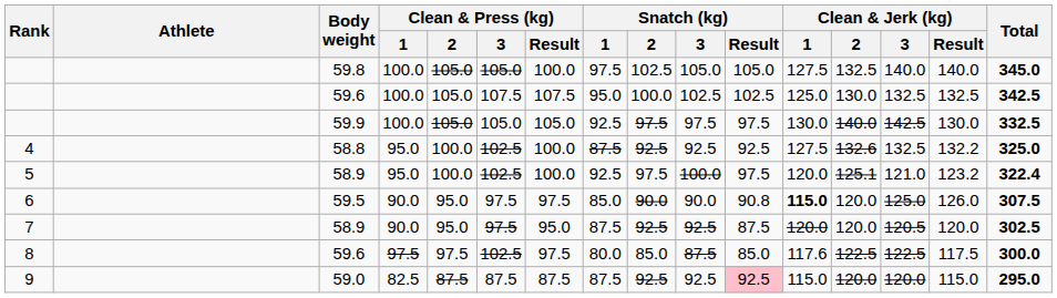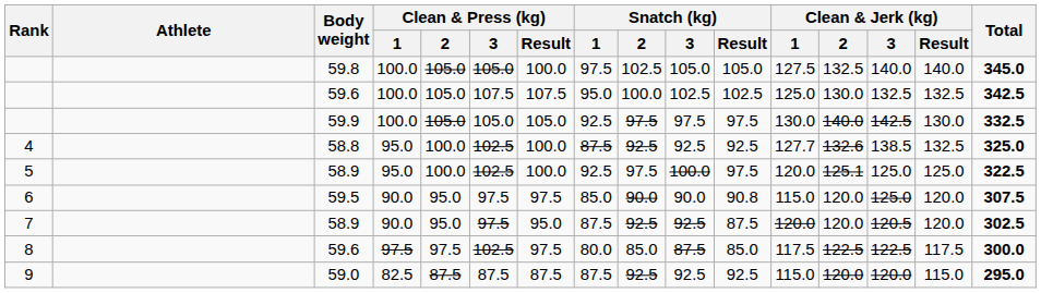4 | Clean & Jerk (kg) / 1: 127.5 -> 127.7
4 | Clean & Jerk (kg) / 3: 132.5 -> 138.5
4 | Clean & Jerk (kg) / Result: 132.2 -> 132.5
5 | Clean & Jerk (kg) / 3: 121.0 -> 125.0
5 | Clean & Jerk (kg) / Result: 123.2 -> 125.0
5 | Total: 322.4 -> 322.5
6 | Clean & Jerk (kg) / 1: bold -> normal
6 | Clean & Jerk (kg) / Result: 126.0 -> 120.0
8 | Clean & Jerk (kg) / 1: 117.6 -> 117.5
9 | Snatch (kg) / Result: pink background -> no background
